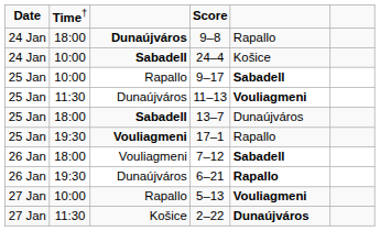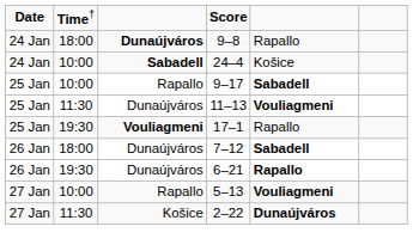- row: 25 Jan | 18:00 | Sabadell | 13–7 | Dunaújváros
7–12 | column 3: Vouliagmeni -> Dunaújváros
